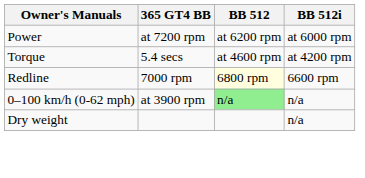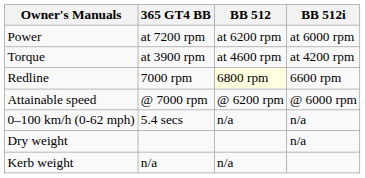Torque | 365 GT4 BB: 5.4 secs -> at 3900 rpm
+ row: Attainable speed | @ 7000 rpm | @ 6200 rpm | @ 6000 rpm
0–100 km/h (0-62 mph) | 365 GT4 BB: at 3900 rpm -> 5.4 secs
0–100 km/h (0-62 mph) | BB 512: lightgreen background -> no background
+ row: Kerb weight | n/a | n/a
